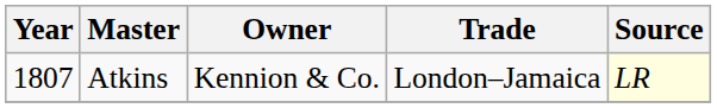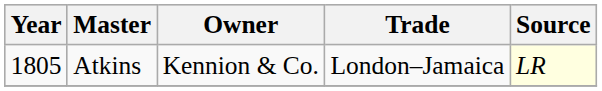Atkins | Year: 1807 -> 1805
